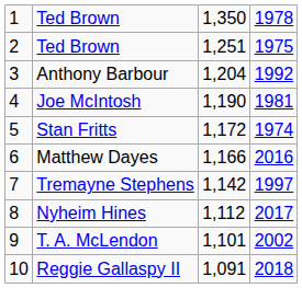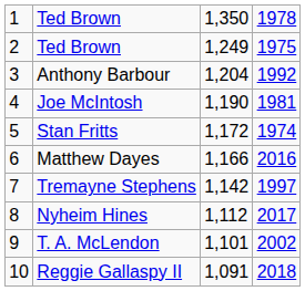2 / Ted Brown | column 3: 1,251 -> 1,249
